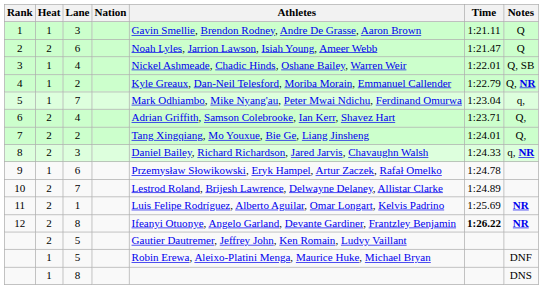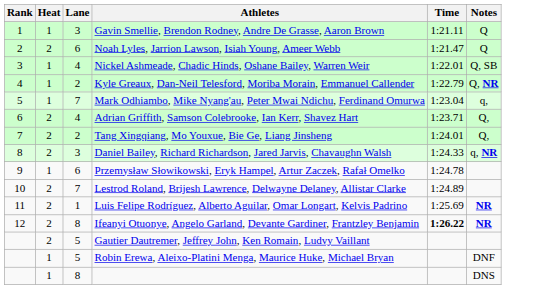- column: Nation
